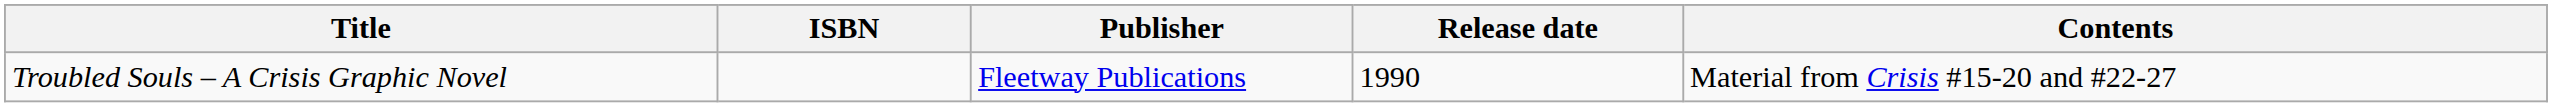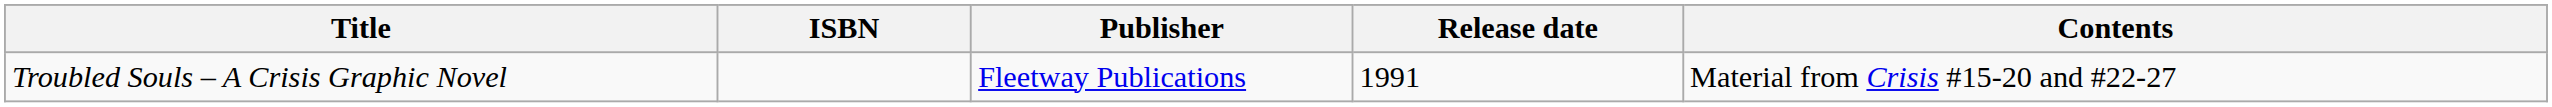Troubled Souls – A Crisis Graphic Novel | Release date: 1990 -> 1991
